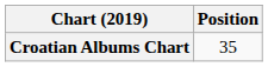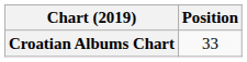Croatian Albums Chart | Position: 35 -> 33
